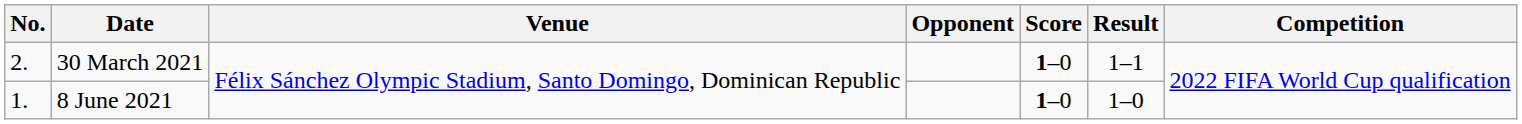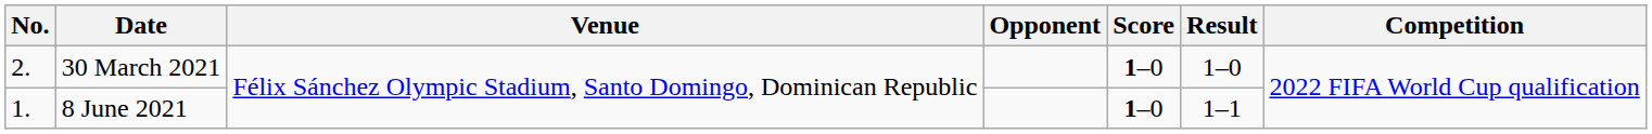30 March 2021 | Result: 1–1 -> 1–0
8 June 2021 | Result: 1–0 -> 1–1
